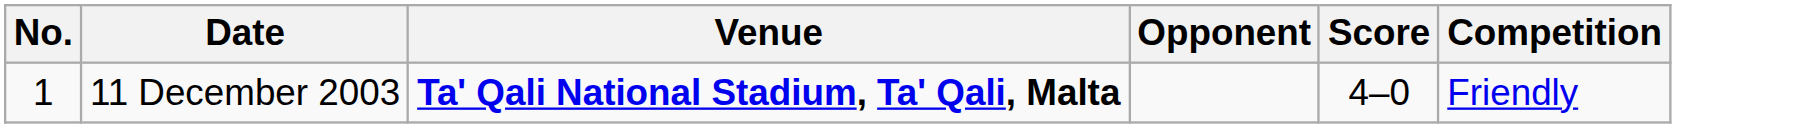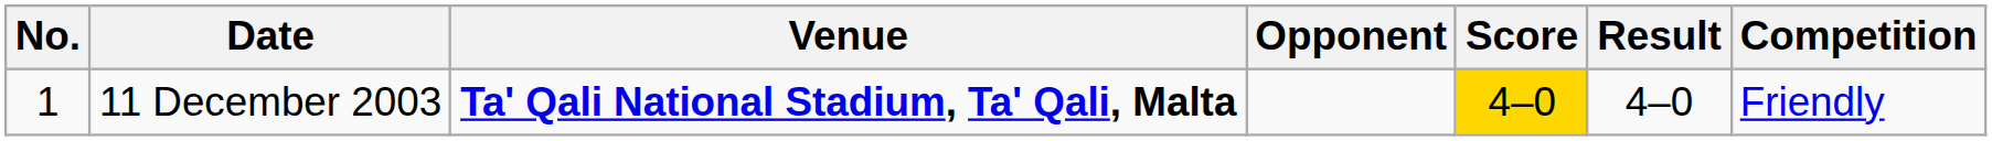+ column: Result | 4–0
11 December 2003 | Score: no background -> gold background
